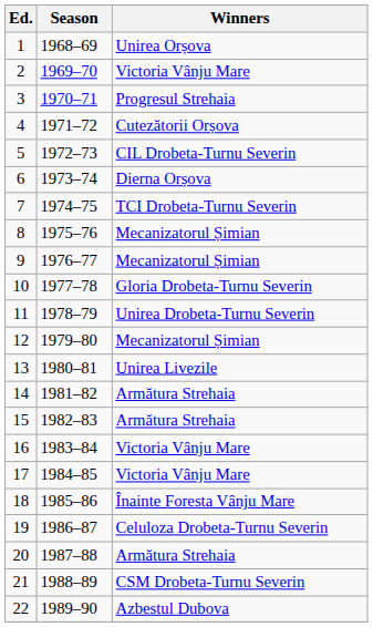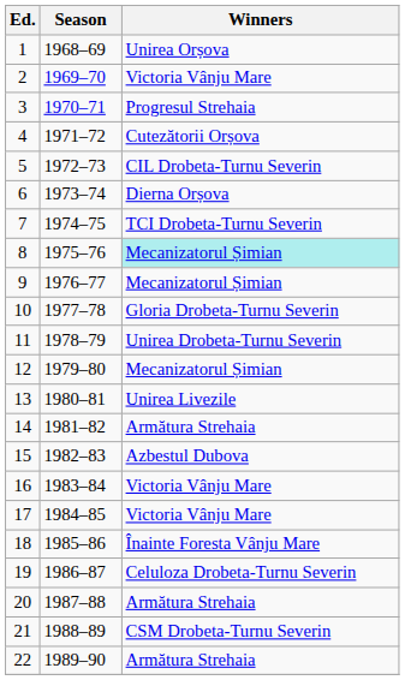8 | Winners: no background -> paleturquoise background
15 | Winners: Armătura Strehaia -> Azbestul Dubova
22 | Winners: Azbestul Dubova -> Armătura Strehaia
